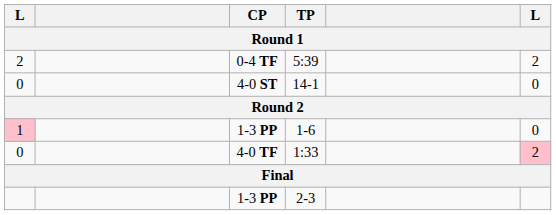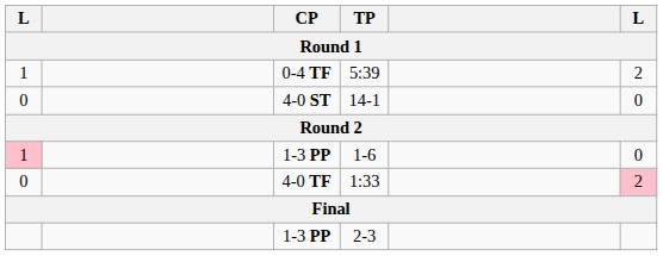5:39 | column 1: 2 -> 1
